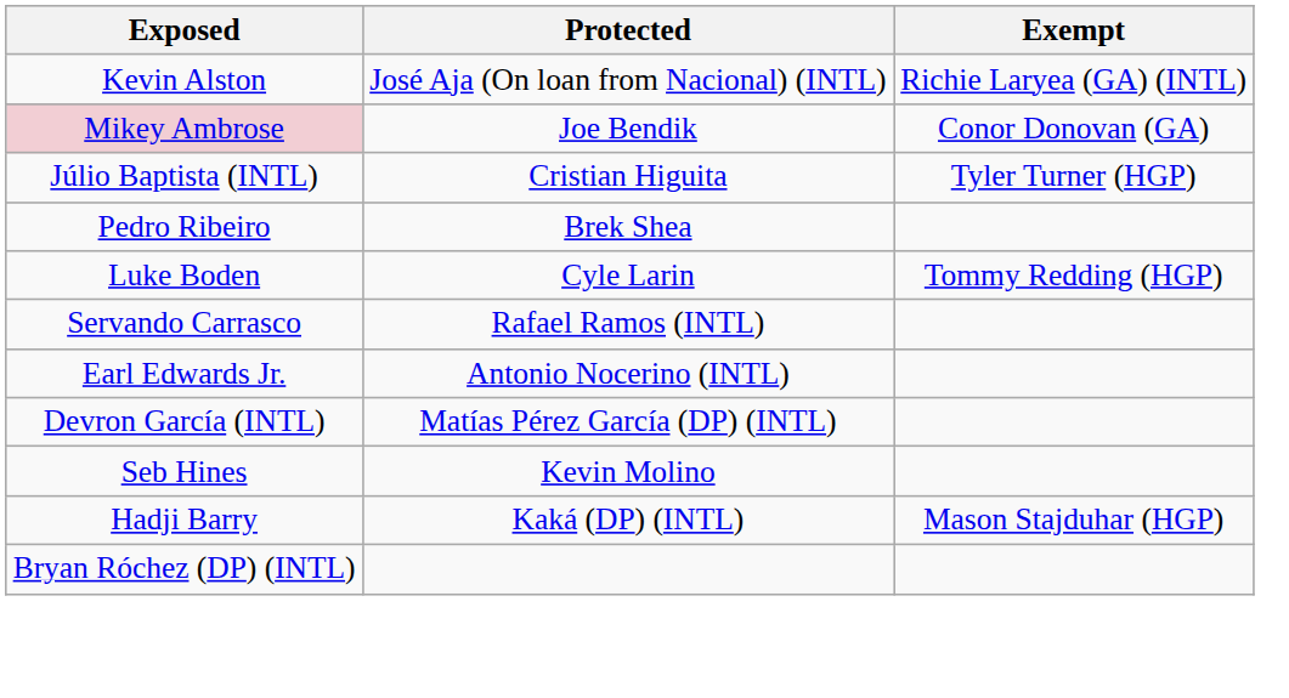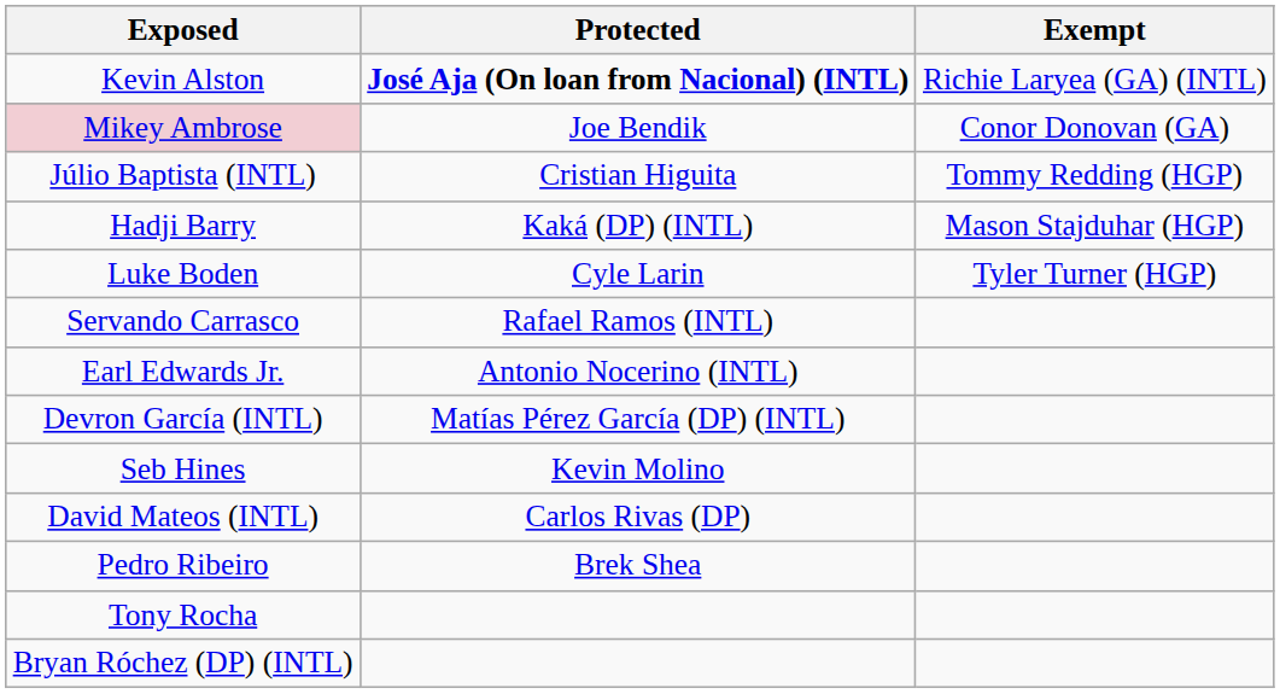Kevin Alston | Protected: normal -> bold
Júlio Baptista (INTL) | Exempt: Tyler Turner (HGP) -> Tommy Redding (HGP)
rows swapped: Hadji Barry <-> Pedro Ribeiro
Luke Boden | Exempt: Tommy Redding (HGP) -> Tyler Turner (HGP)
+ row: David Mateos (INTL) | Carlos Rivas (DP)
+ row: Tony Rocha
